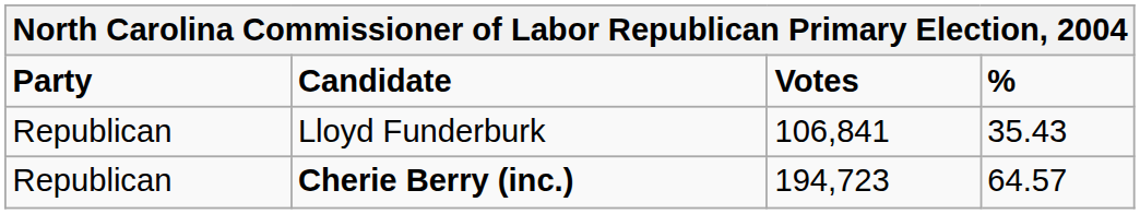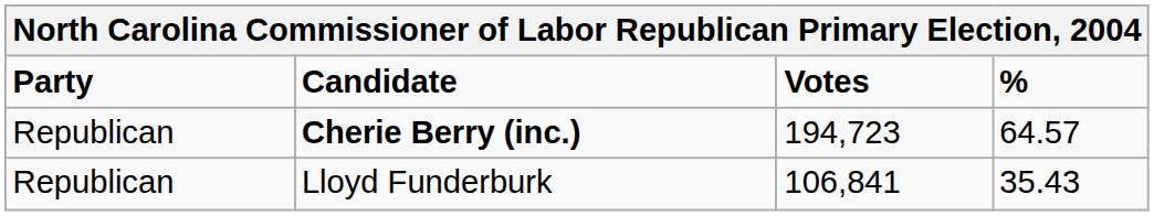rows swapped: Cherie Berry (inc.) <-> Lloyd Funderburk
